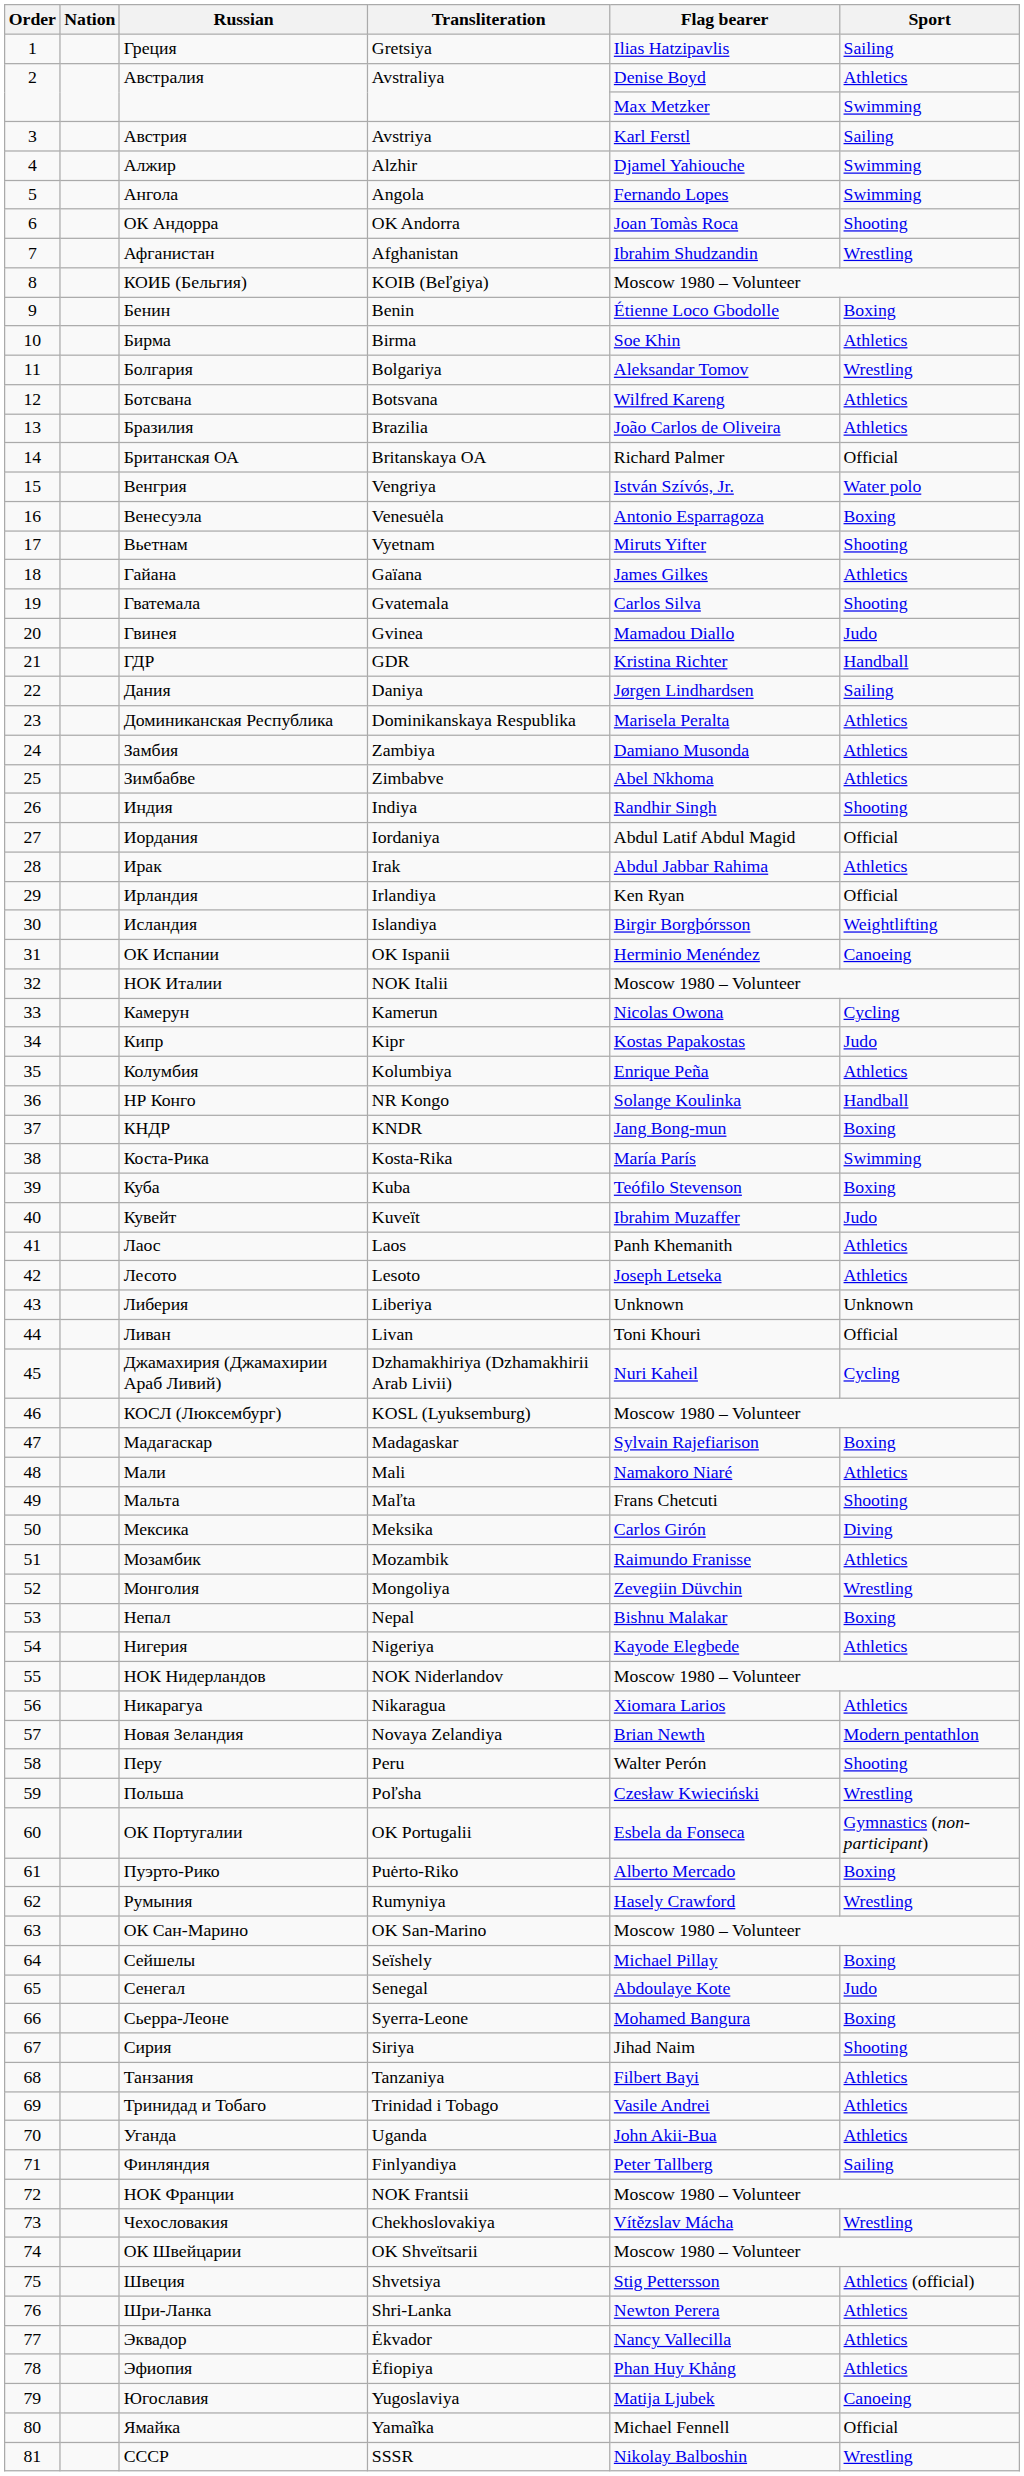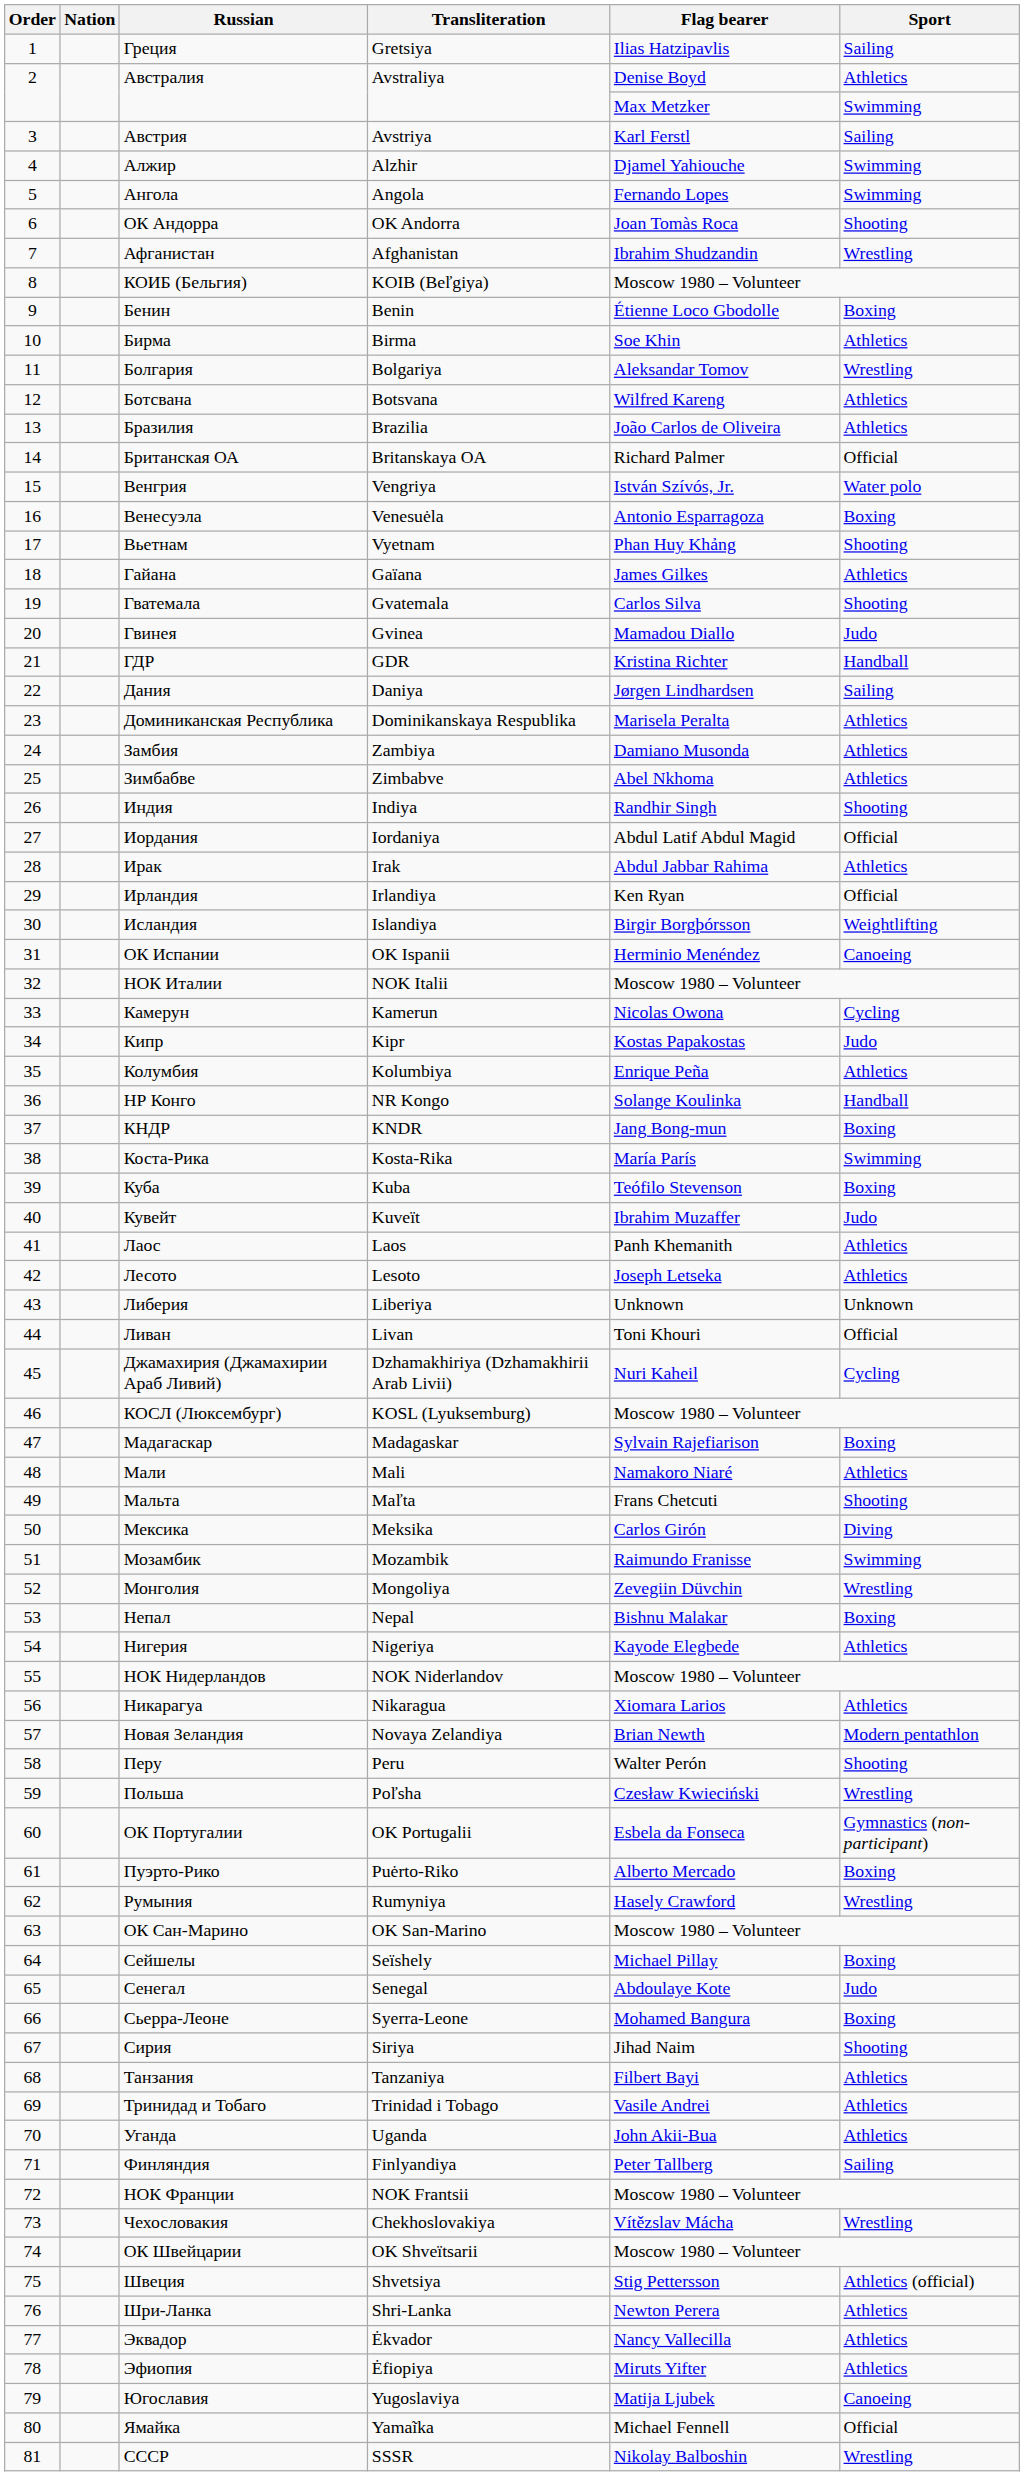Вьетнам | Flag bearer: Miruts Yifter -> Phan Huy Khảng
Мозамбик | Sport: Athletics -> Swimming
Эфиопия | Flag bearer: Phan Huy Khảng -> Miruts Yifter
